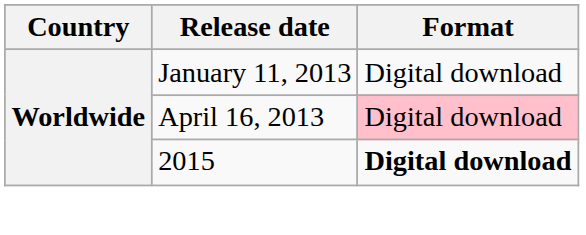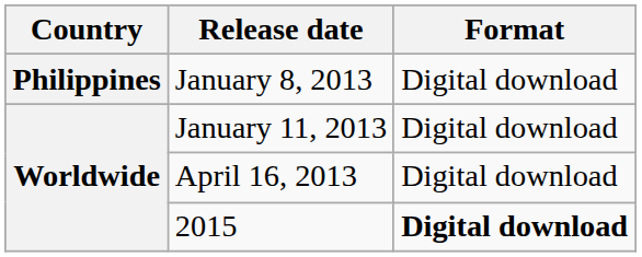+ row: Philippines | January 8, 2013 | Digital download
April 16, 2013 | Format: pink background -> no background
